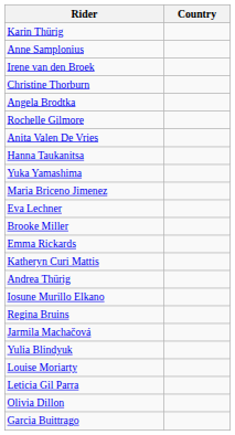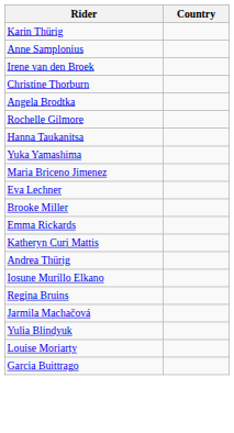- row: Anita Valen De Vries
- row: Leticia Gil Parra
- row: Olivia Dillon
